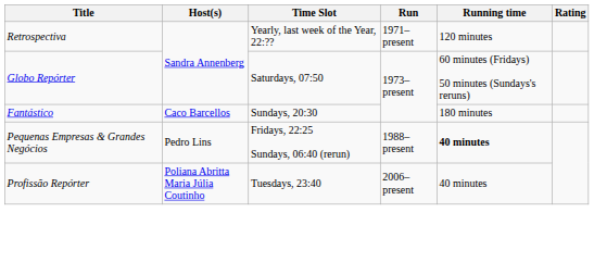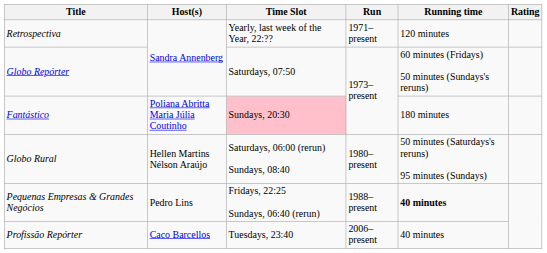Fantástico | Host(s): Caco Barcellos -> Poliana Abritta Maria Júlia Coutinho
Fantástico | Time Slot: no background -> pink background
+ row: Globo Rural | Hellen Martins Nélson Araújo | Saturdays, 06:00 (rerun) Sundays, 08:40 | 1980–present | 50 minutes (Saturdays's reruns) 95 minutes (Sundays)
Profissão Repórter | Host(s): Poliana Abritta Maria Júlia Coutinho -> Caco Barcellos
